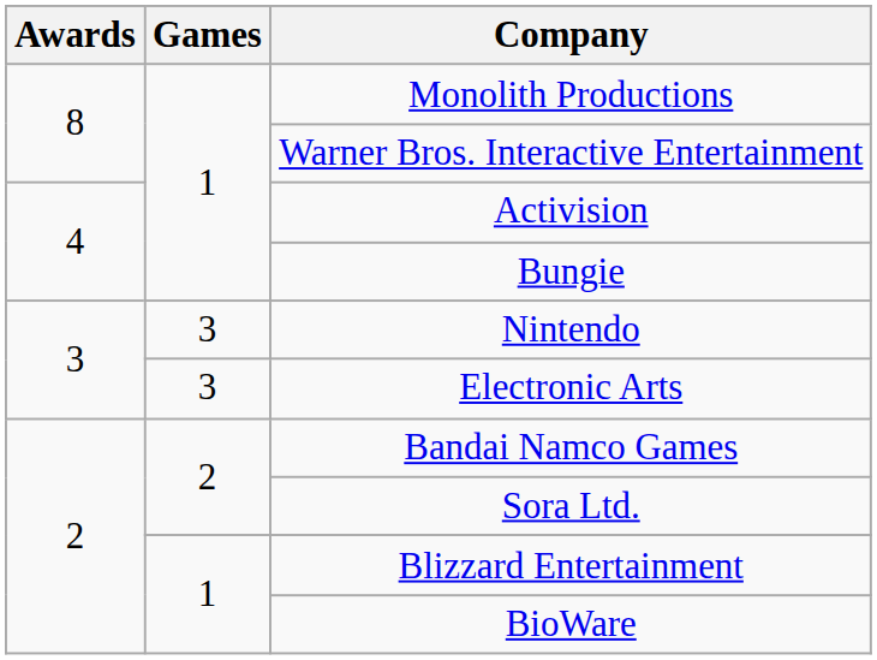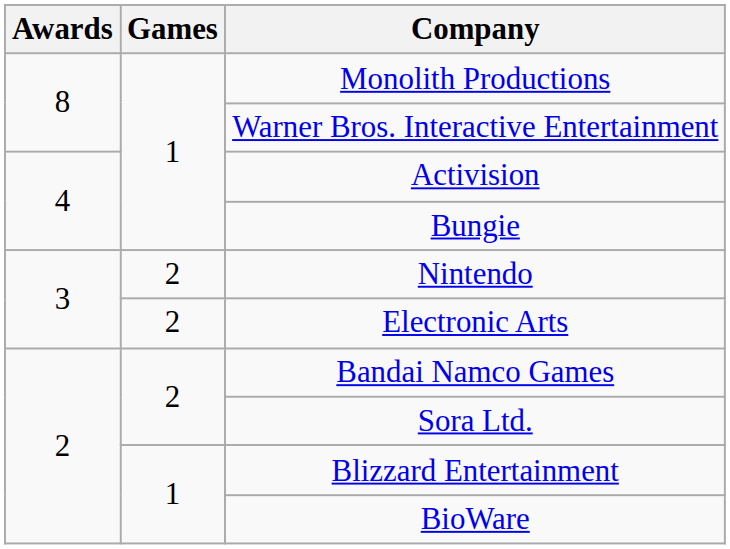Nintendo | Games: 3 -> 2
Electronic Arts | Games: 3 -> 2
